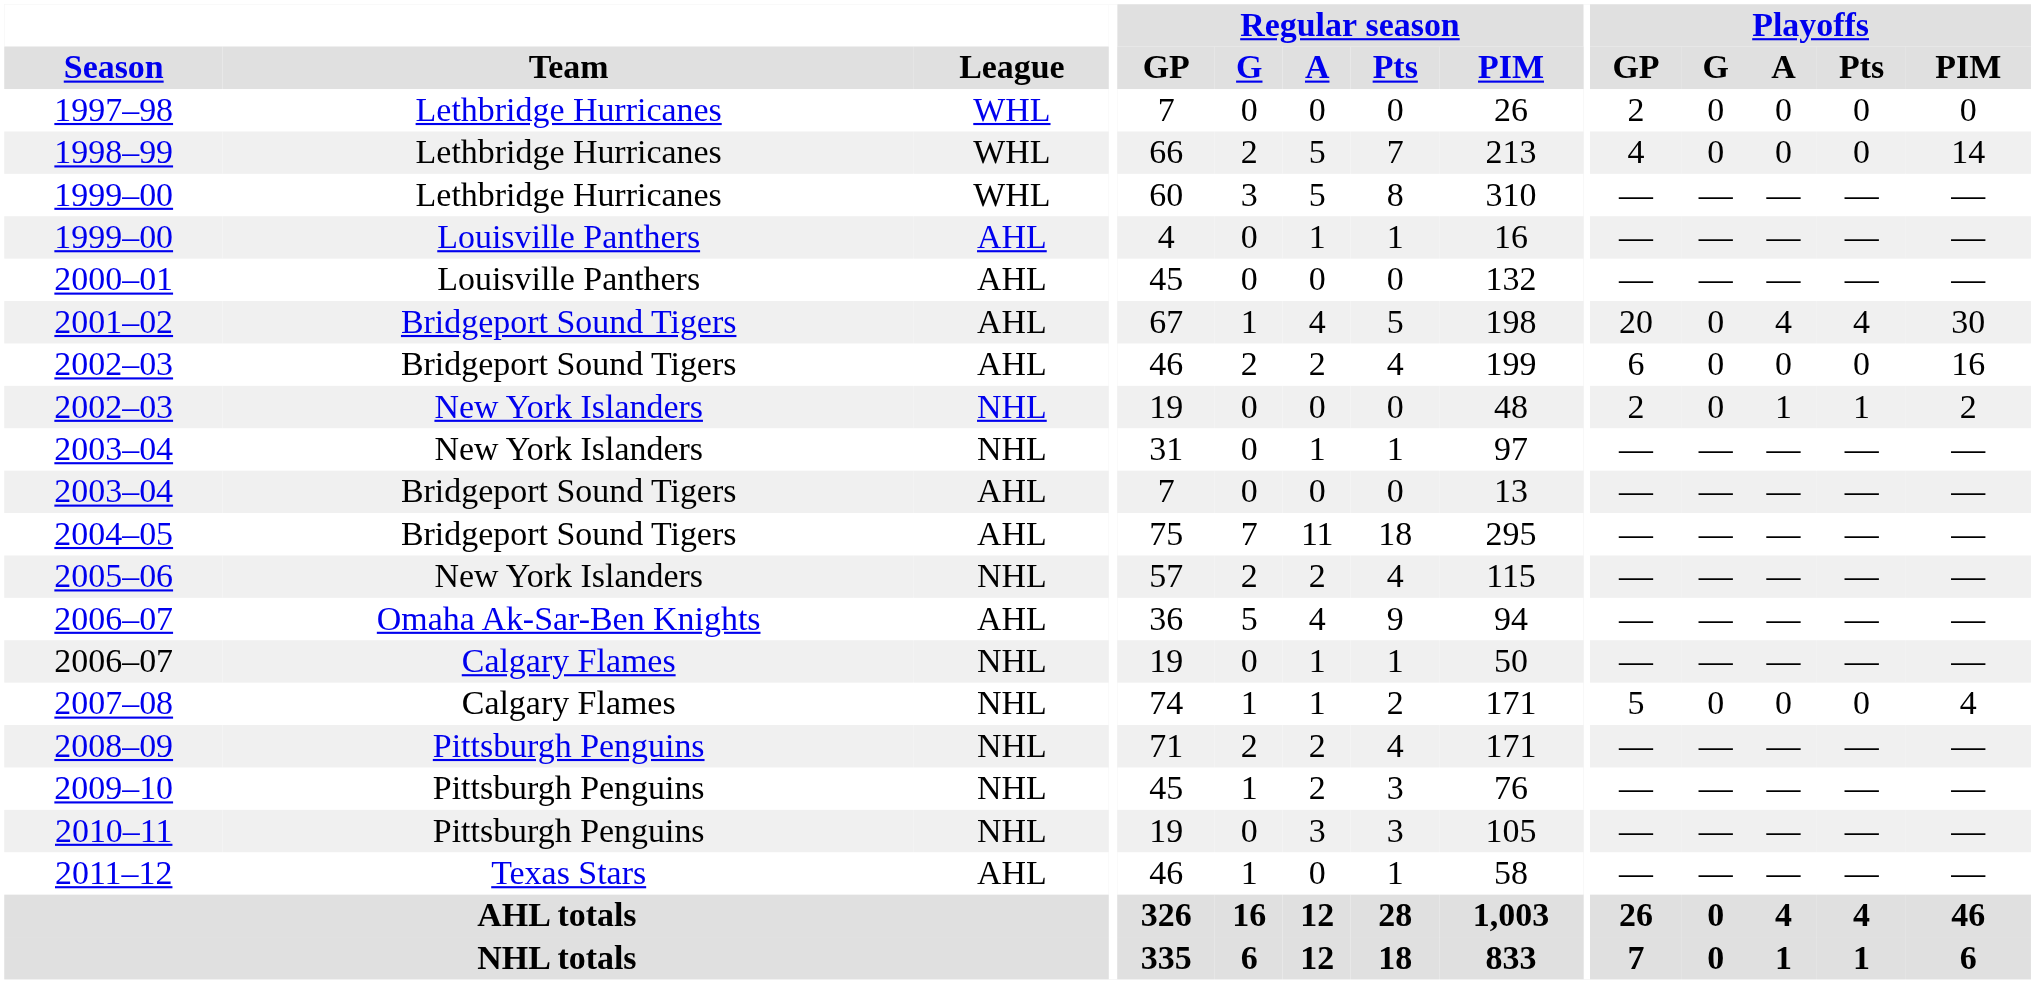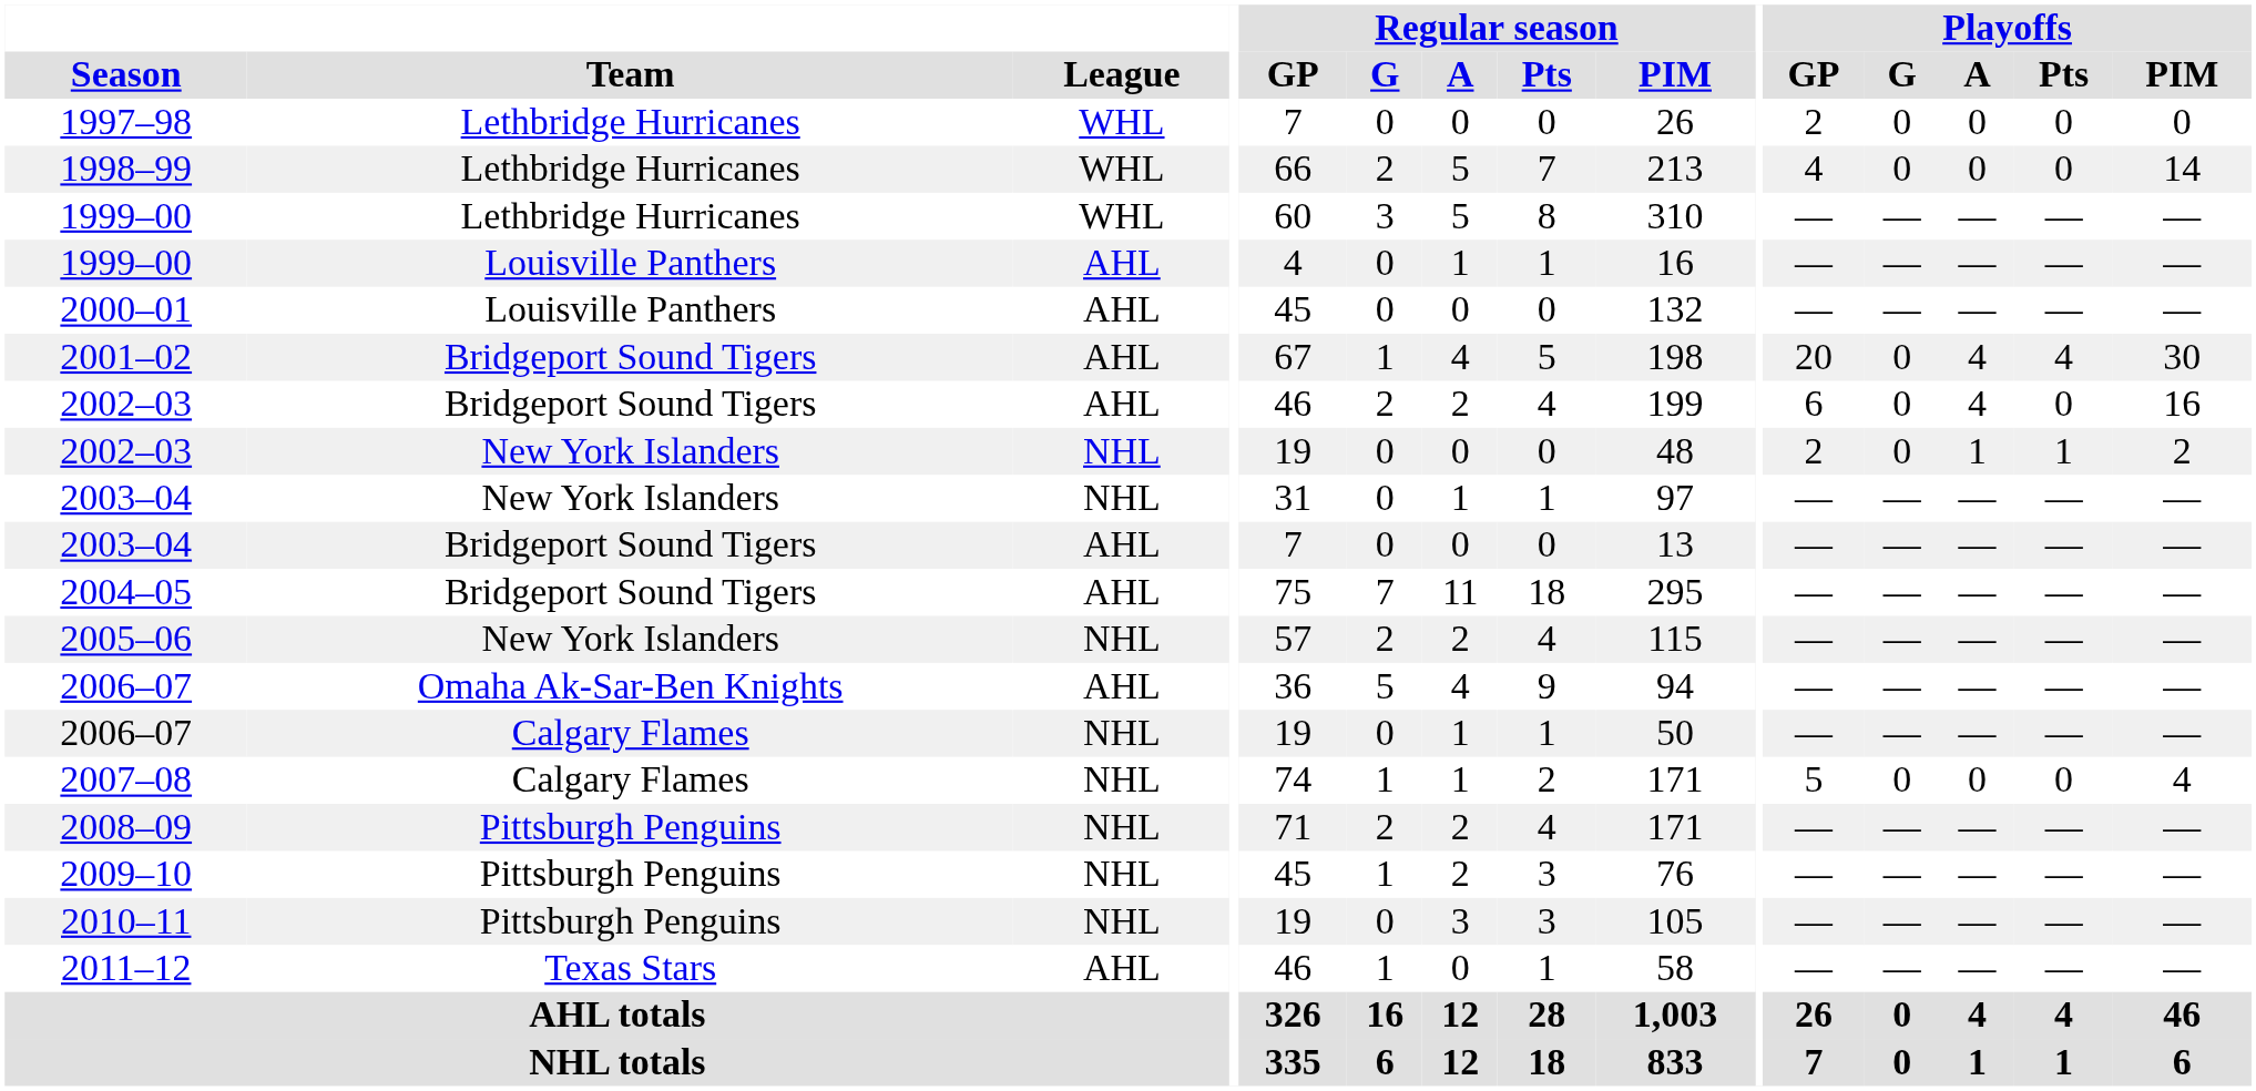2002–03 / Bridgeport Sound Tigers | Playoffs / A: 0 -> 4
